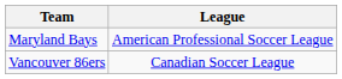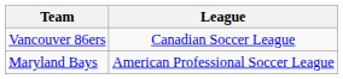rows swapped: Maryland Bays <-> Vancouver 86ers
